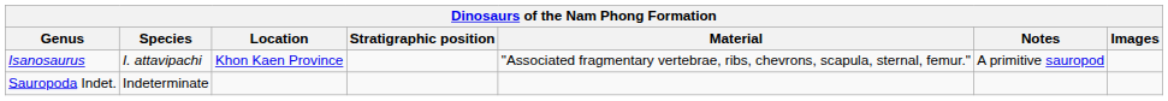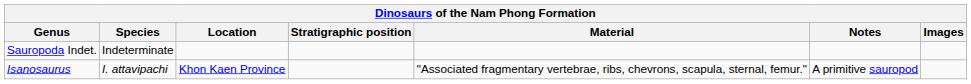rows swapped: Isanosaurus <-> Sauropoda Indet.
